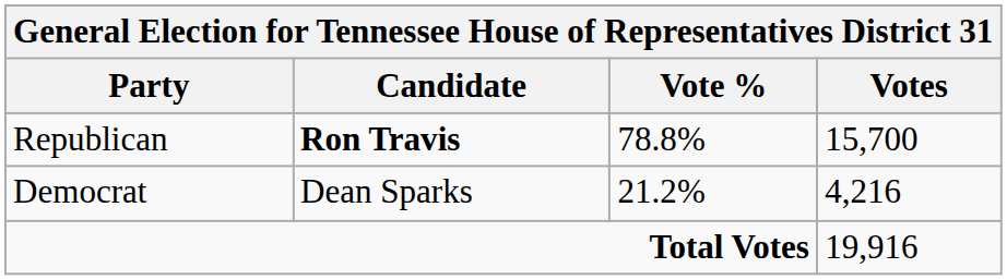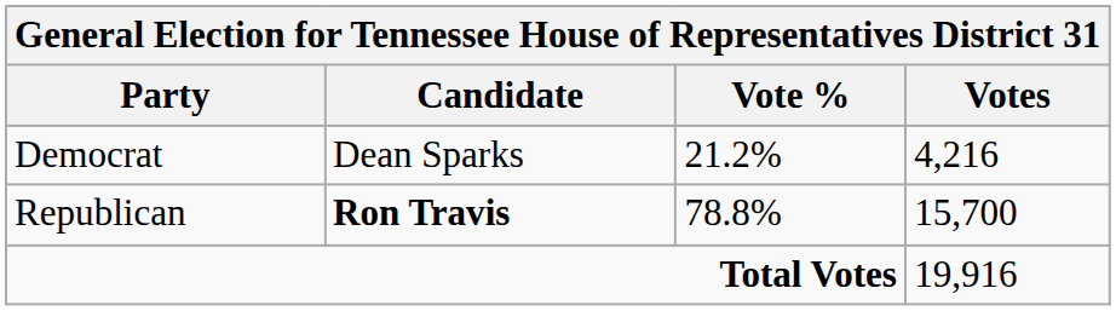rows swapped: Republican <-> Democrat
